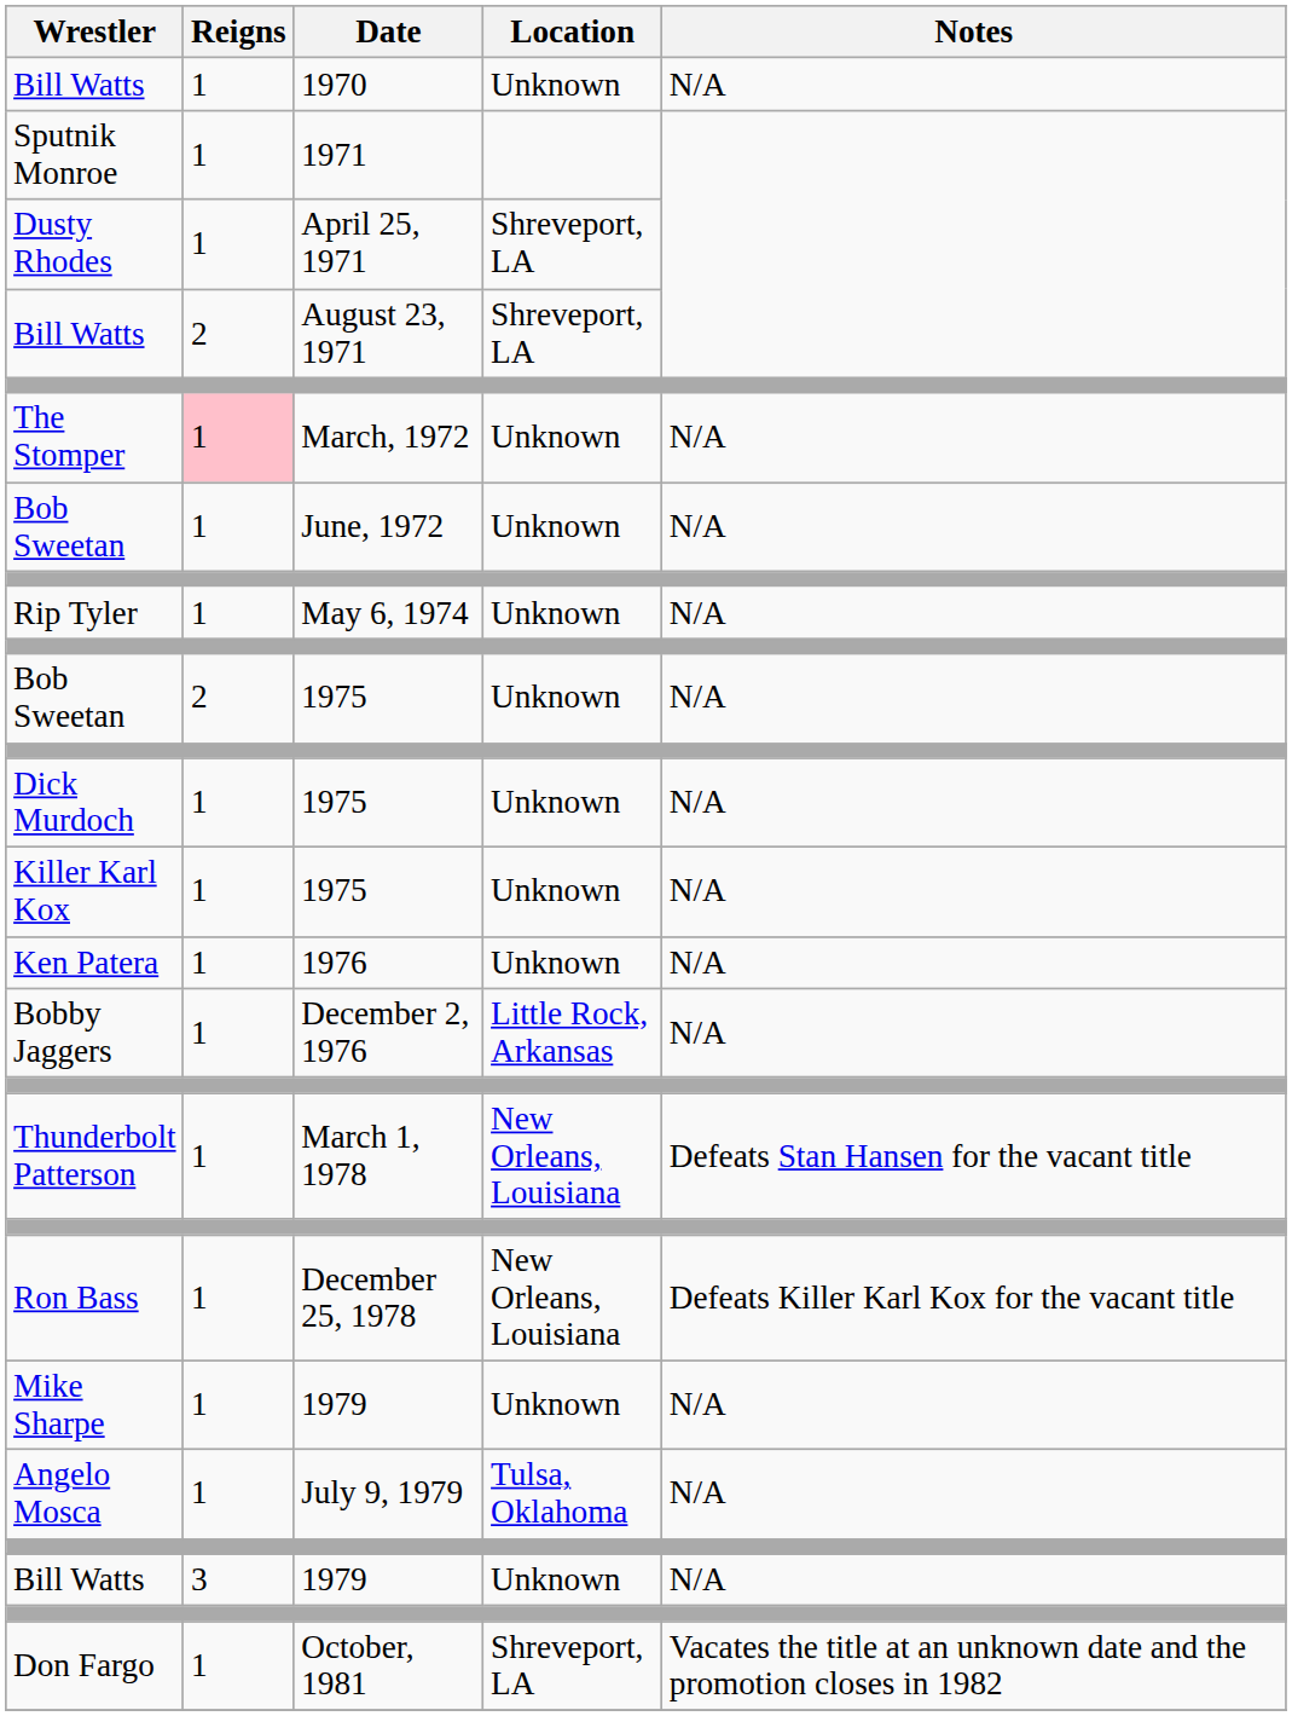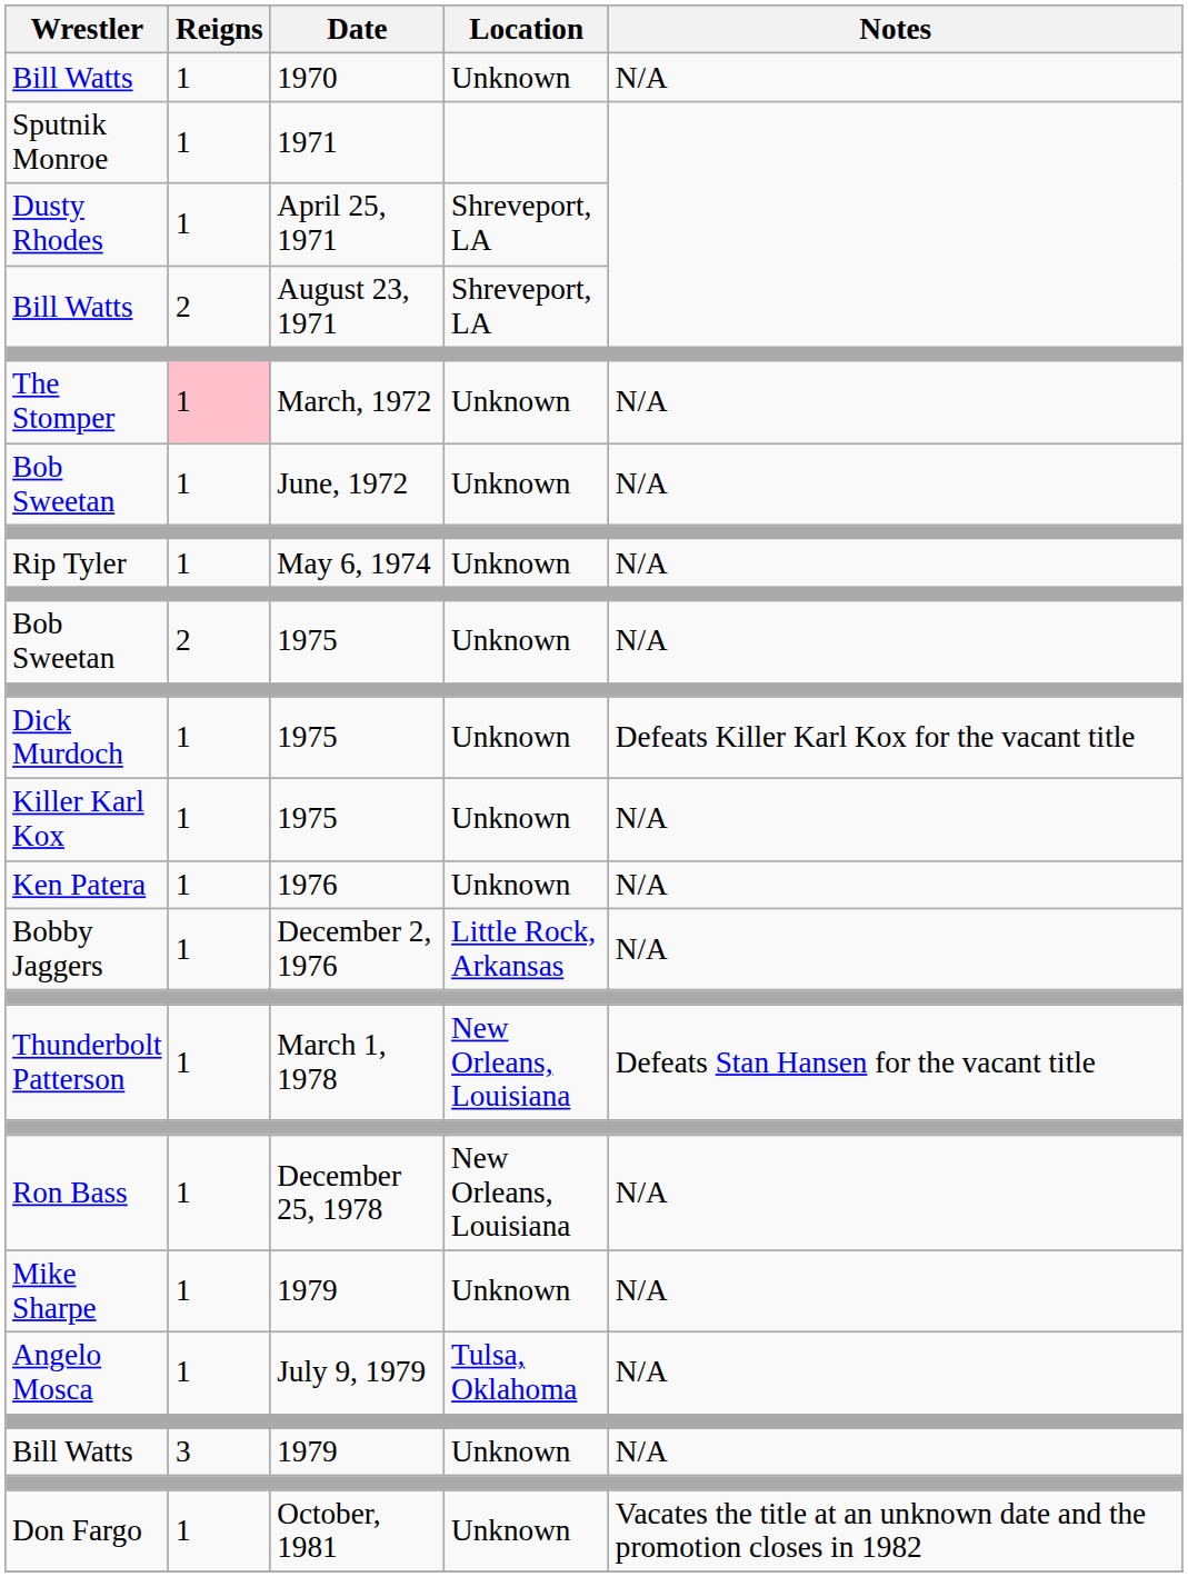Dick Murdoch | Notes: N/A -> Defeats Killer Karl Kox for the vacant title
Ron Bass | Notes: Defeats Killer Karl Kox for the vacant title -> N/A
Don Fargo | Location: Shreveport, LA -> Unknown
